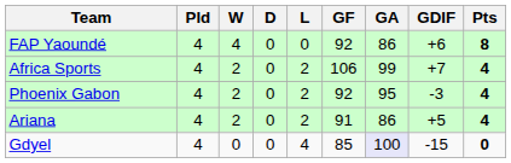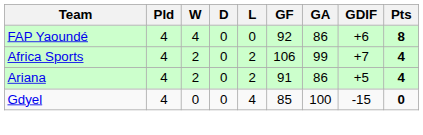- row: Phoenix Gabon | 4 | 2 | 0 | 2 | 92 | 95 | -3 | 4
Gdyel | GA: lavender background -> no background
